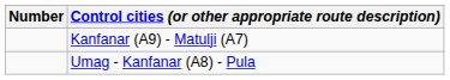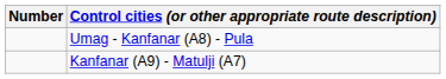rows swapped: Kanfanar (A9) - Matulji (A7) <-> Umag - Kanfanar (A8) - Pula
